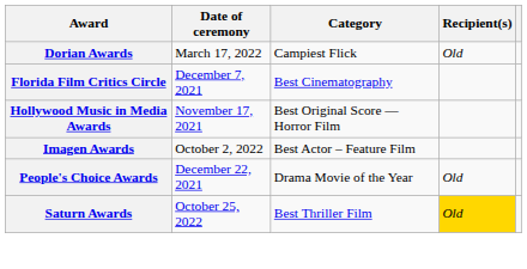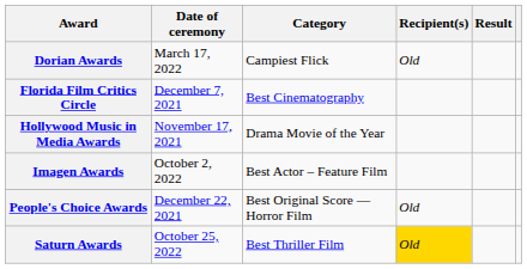+ column: Result
Hollywood Music in Media Awards | Category: Best Original Score — Horror Film -> Drama Movie of the Year
People's Choice Awards | Category: Drama Movie of the Year -> Best Original Score — Horror Film
